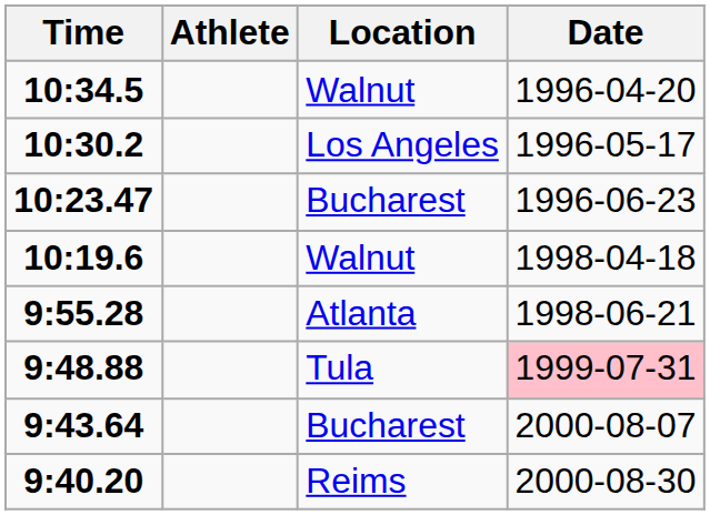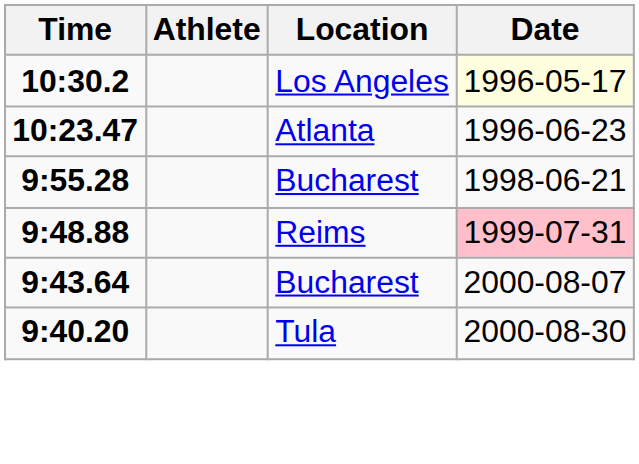- row: 10:34.5 | Walnut | 1996-04-20
10:30.2 | Date: no background -> lightyellow background
10:23.47 | Location: Bucharest -> Atlanta
- row: 10:19.6 | Walnut | 1998-04-18
9:55.28 | Location: Atlanta -> Bucharest
9:48.88 | Location: Tula -> Reims
9:40.20 | Location: Reims -> Tula
